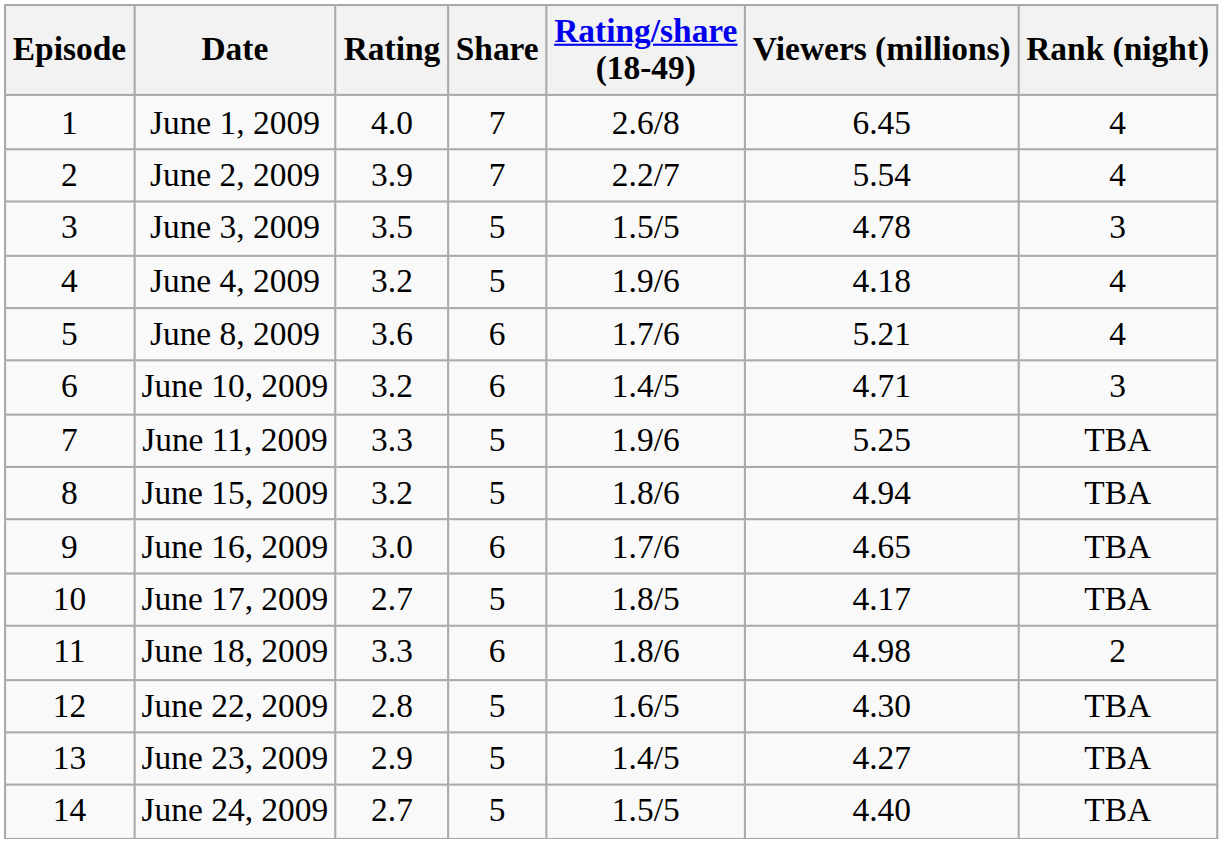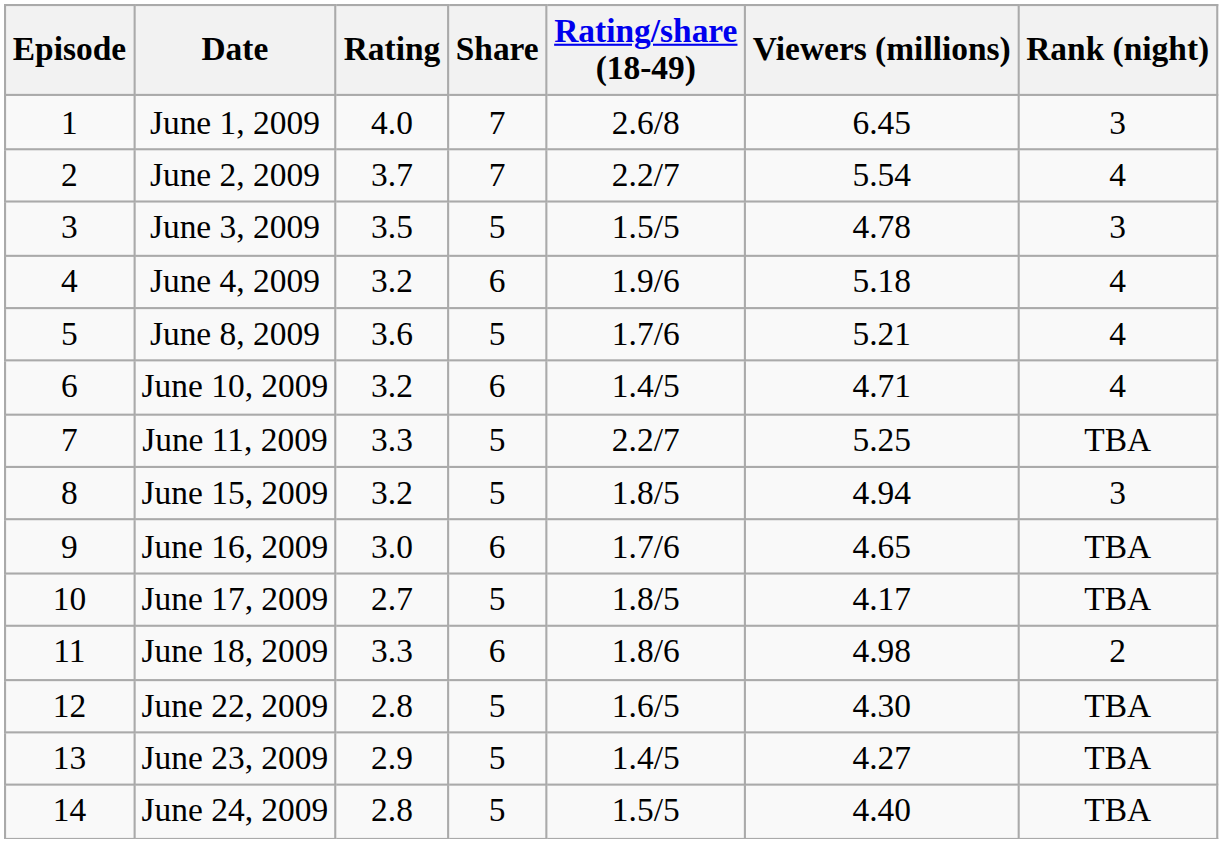June 1, 2009 | Rank (night): 4 -> 3
June 2, 2009 | Rating: 3.9 -> 3.7
June 4, 2009 | Share: 5 -> 6
June 4, 2009 | Viewers (millions): 4.18 -> 5.18
June 8, 2009 | Share: 6 -> 5
June 10, 2009 | Rank (night): 3 -> 4
June 11, 2009 | Rating/share (18-49): 1.9/6 -> 2.2/7
June 15, 2009 | Rating/share (18-49): 1.8/6 -> 1.8/5
June 15, 2009 | Rank (night): TBA -> 3
June 24, 2009 | Rating: 2.7 -> 2.8
